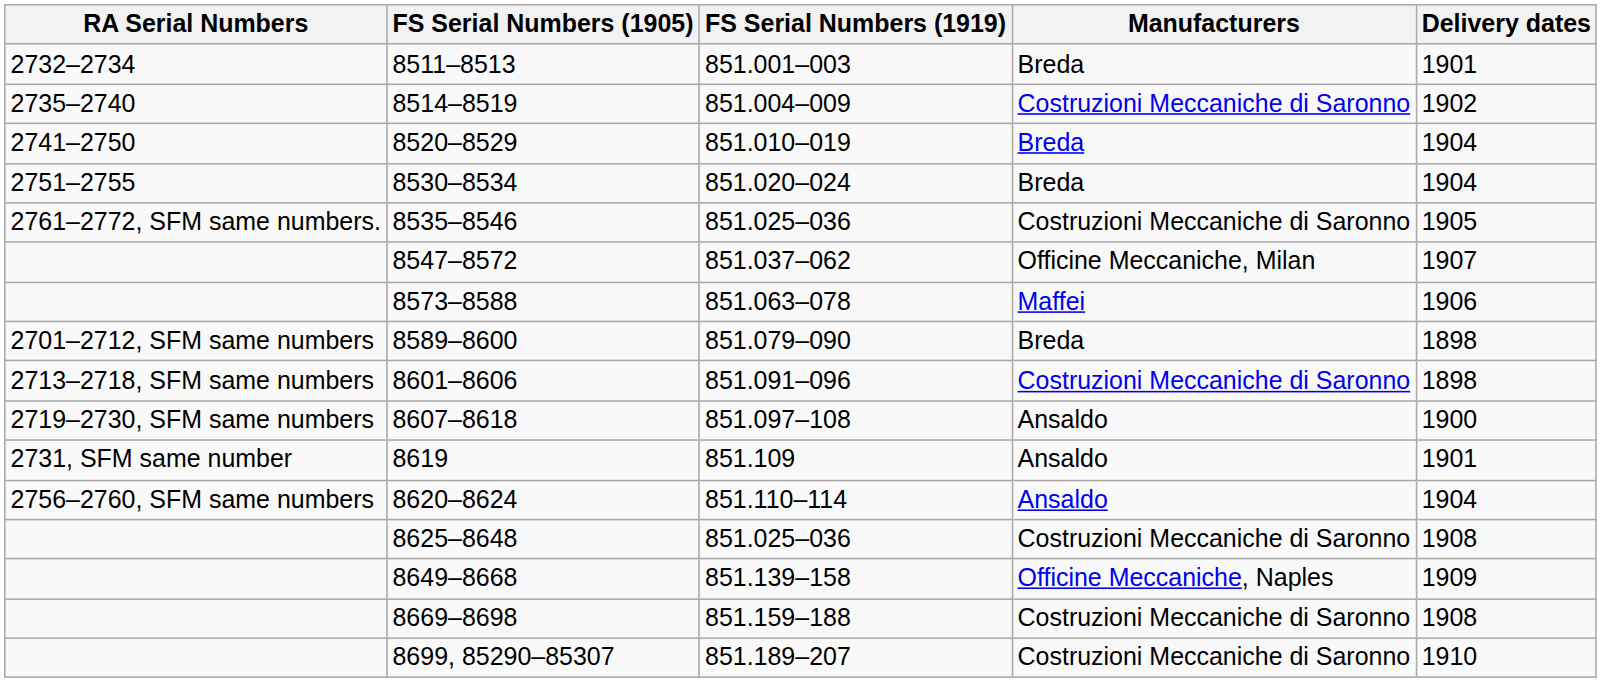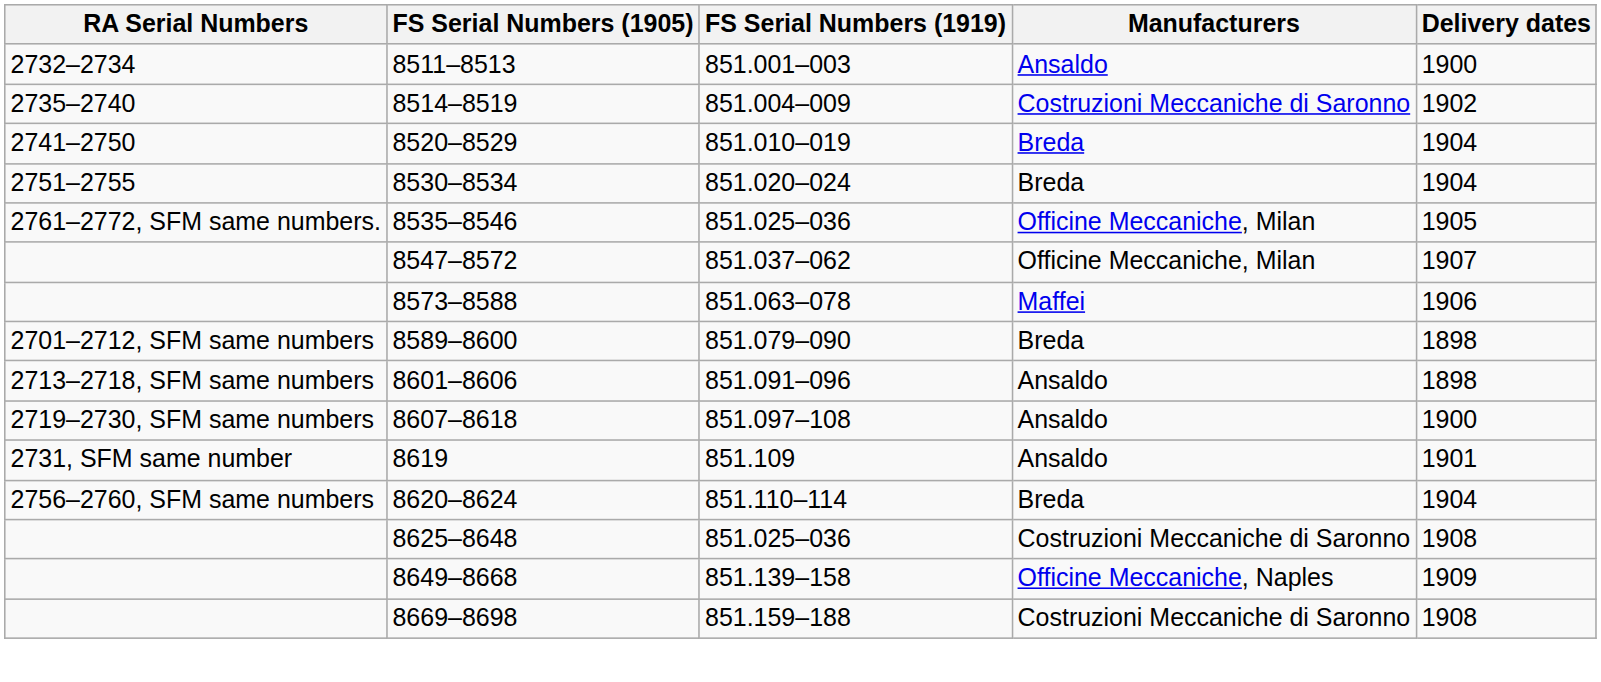8511–8513 | Manufacturers: Breda -> Ansaldo
8511–8513 | Delivery dates: 1901 -> 1900
8535–8546 | Manufacturers: Costruzioni Meccaniche di Saronno -> Officine Meccaniche, Milan
8601–8606 | Manufacturers: Costruzioni Meccaniche di Saronno -> Ansaldo
8620–8624 | Manufacturers: Ansaldo -> Breda
- row: 8699, 85290–85307 | 851.189–207 | Costruzioni Meccaniche di Saronno | 1910
